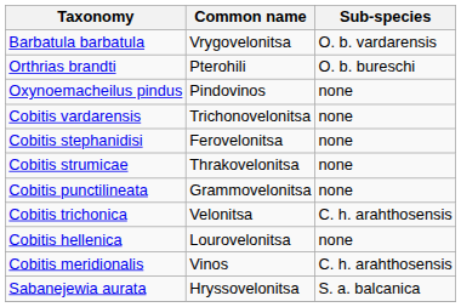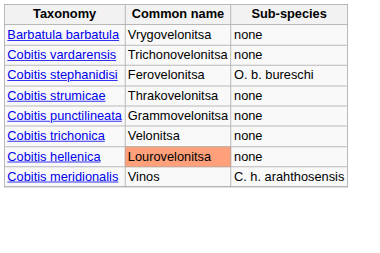Barbatula barbatula | Sub-species: O. b. vardarensis -> none
- row: Orthrias brandti | Pterohili | O. b. bureschi
- row: Oxynoemacheilus pindus | Pindovinos | none
Cobitis stephanidisi | Sub-species: none -> O. b. bureschi
Cobitis trichonica | Sub-species: C. h. arahthosensis -> none
Cobitis hellenica | Common name: no background -> lightsalmon background
- row: Sabanejewia aurata | Hryssovelonitsa | S. a. balcanica
